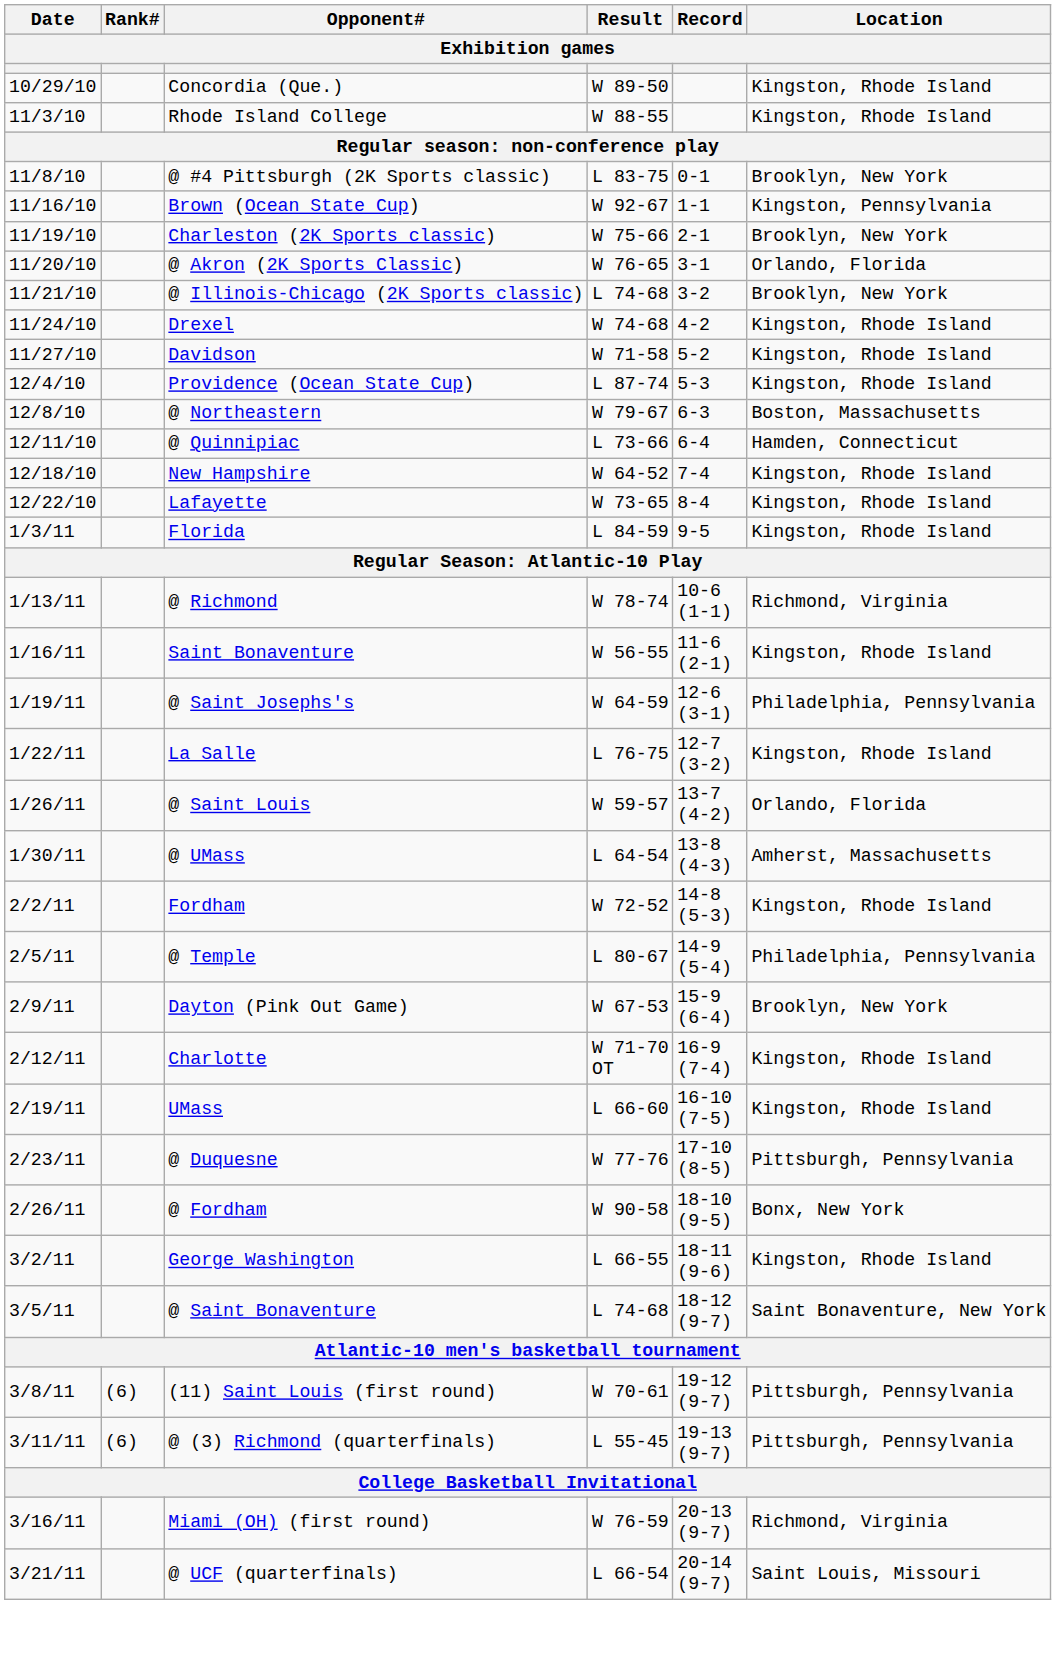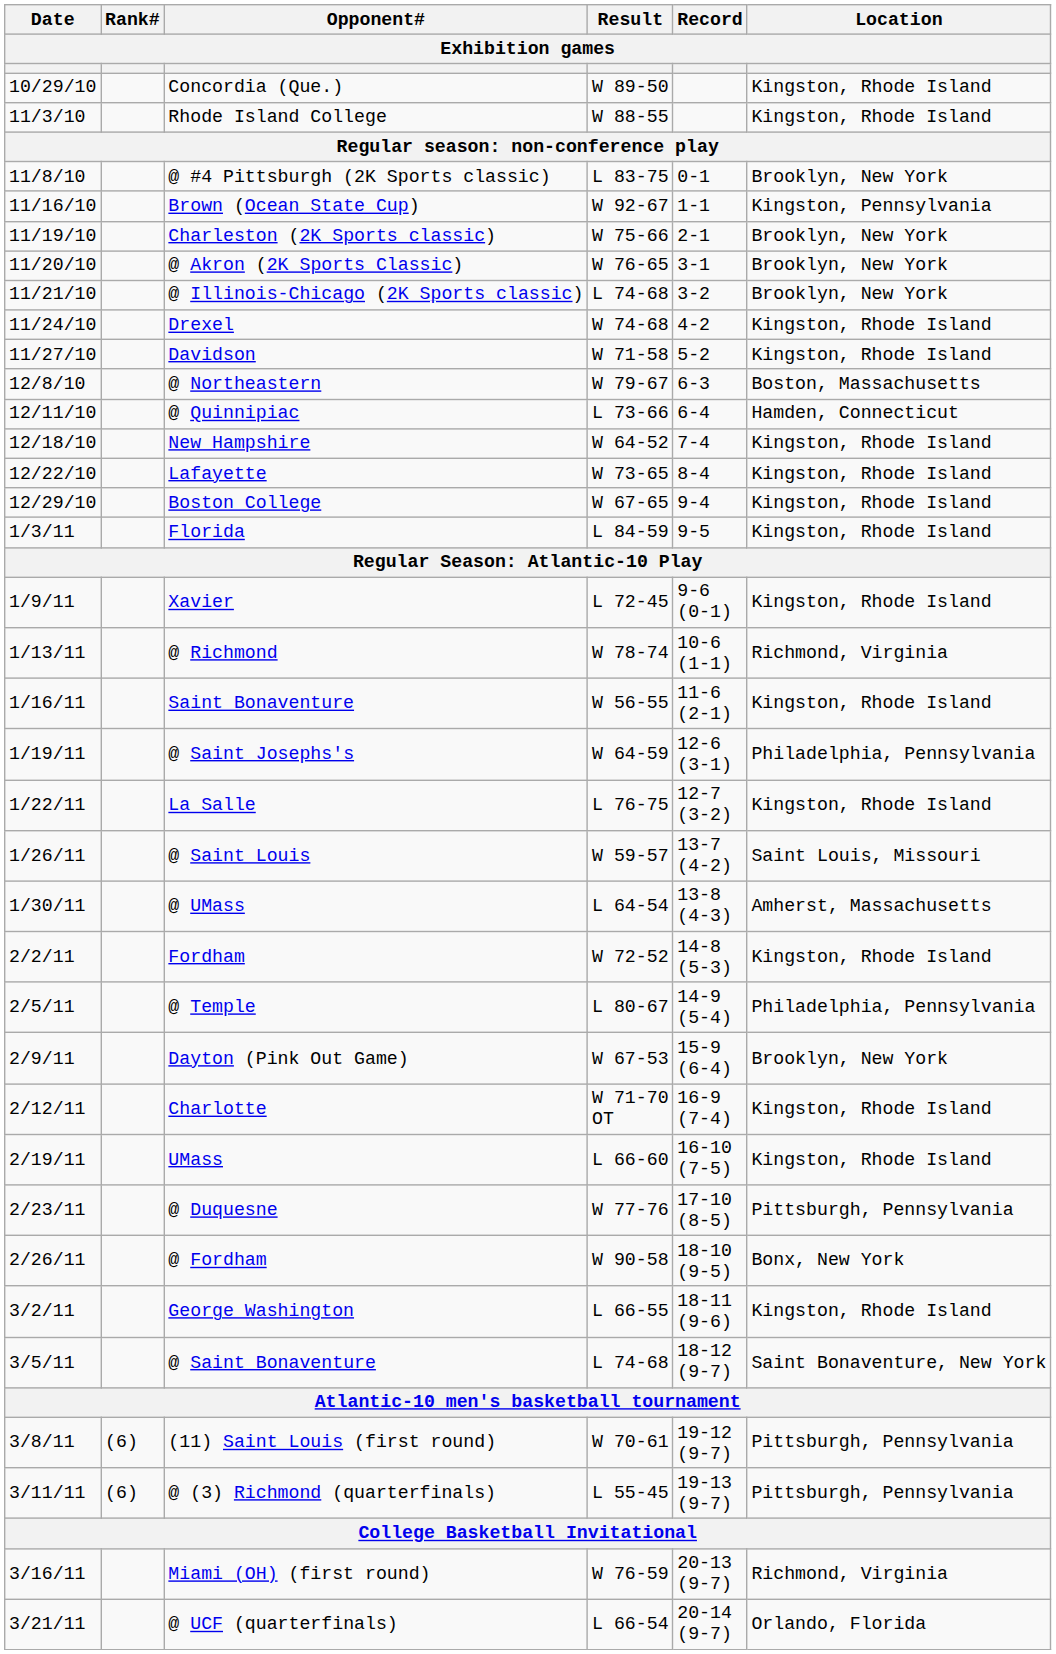@ Akron (2K Sports Classic) | Location: Orlando, Florida -> Brooklyn, New York
- row: 12/4/10 | Providence (Ocean State Cup) | L 87-74 | 5-3 | Kingston, Rhode Island
+ row: 12/29/10 | Boston College | W 67-65 | 9-4 | Kingston, Rhode Island
+ row: 1/9/11 | Xavier | L 72-45 | 9-6 (0-1) | Kingston, Rhode Island
@ Saint Louis | Location: Orlando, Florida -> Saint Louis, Missouri
@ UCF (quarterfinals) | Location: Saint Louis, Missouri -> Orlando, Florida
